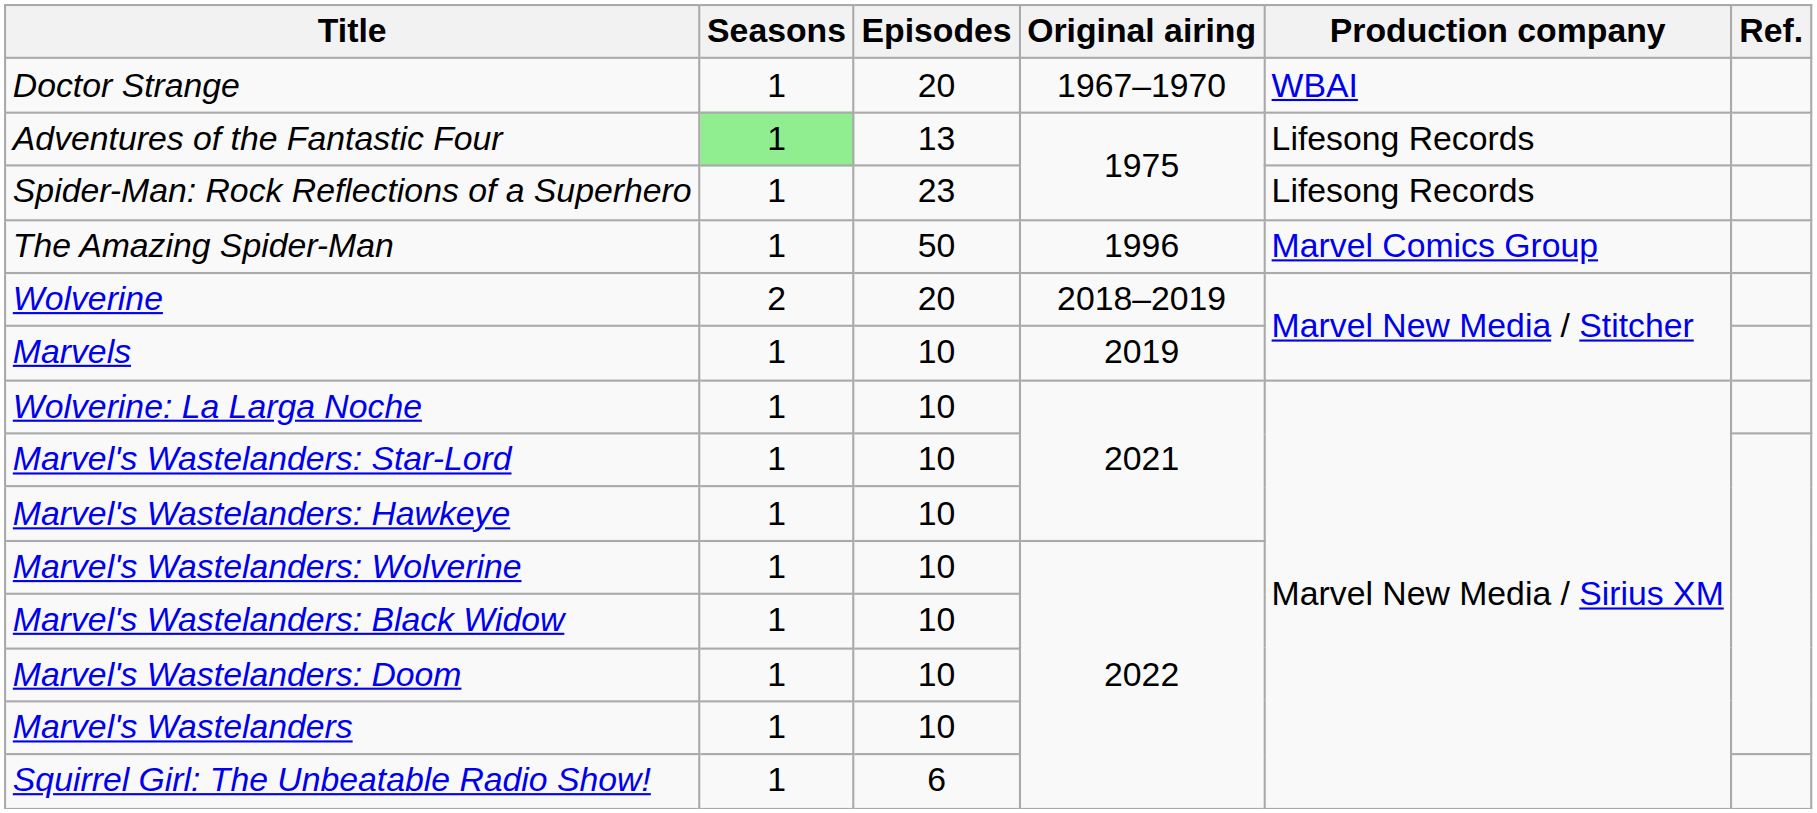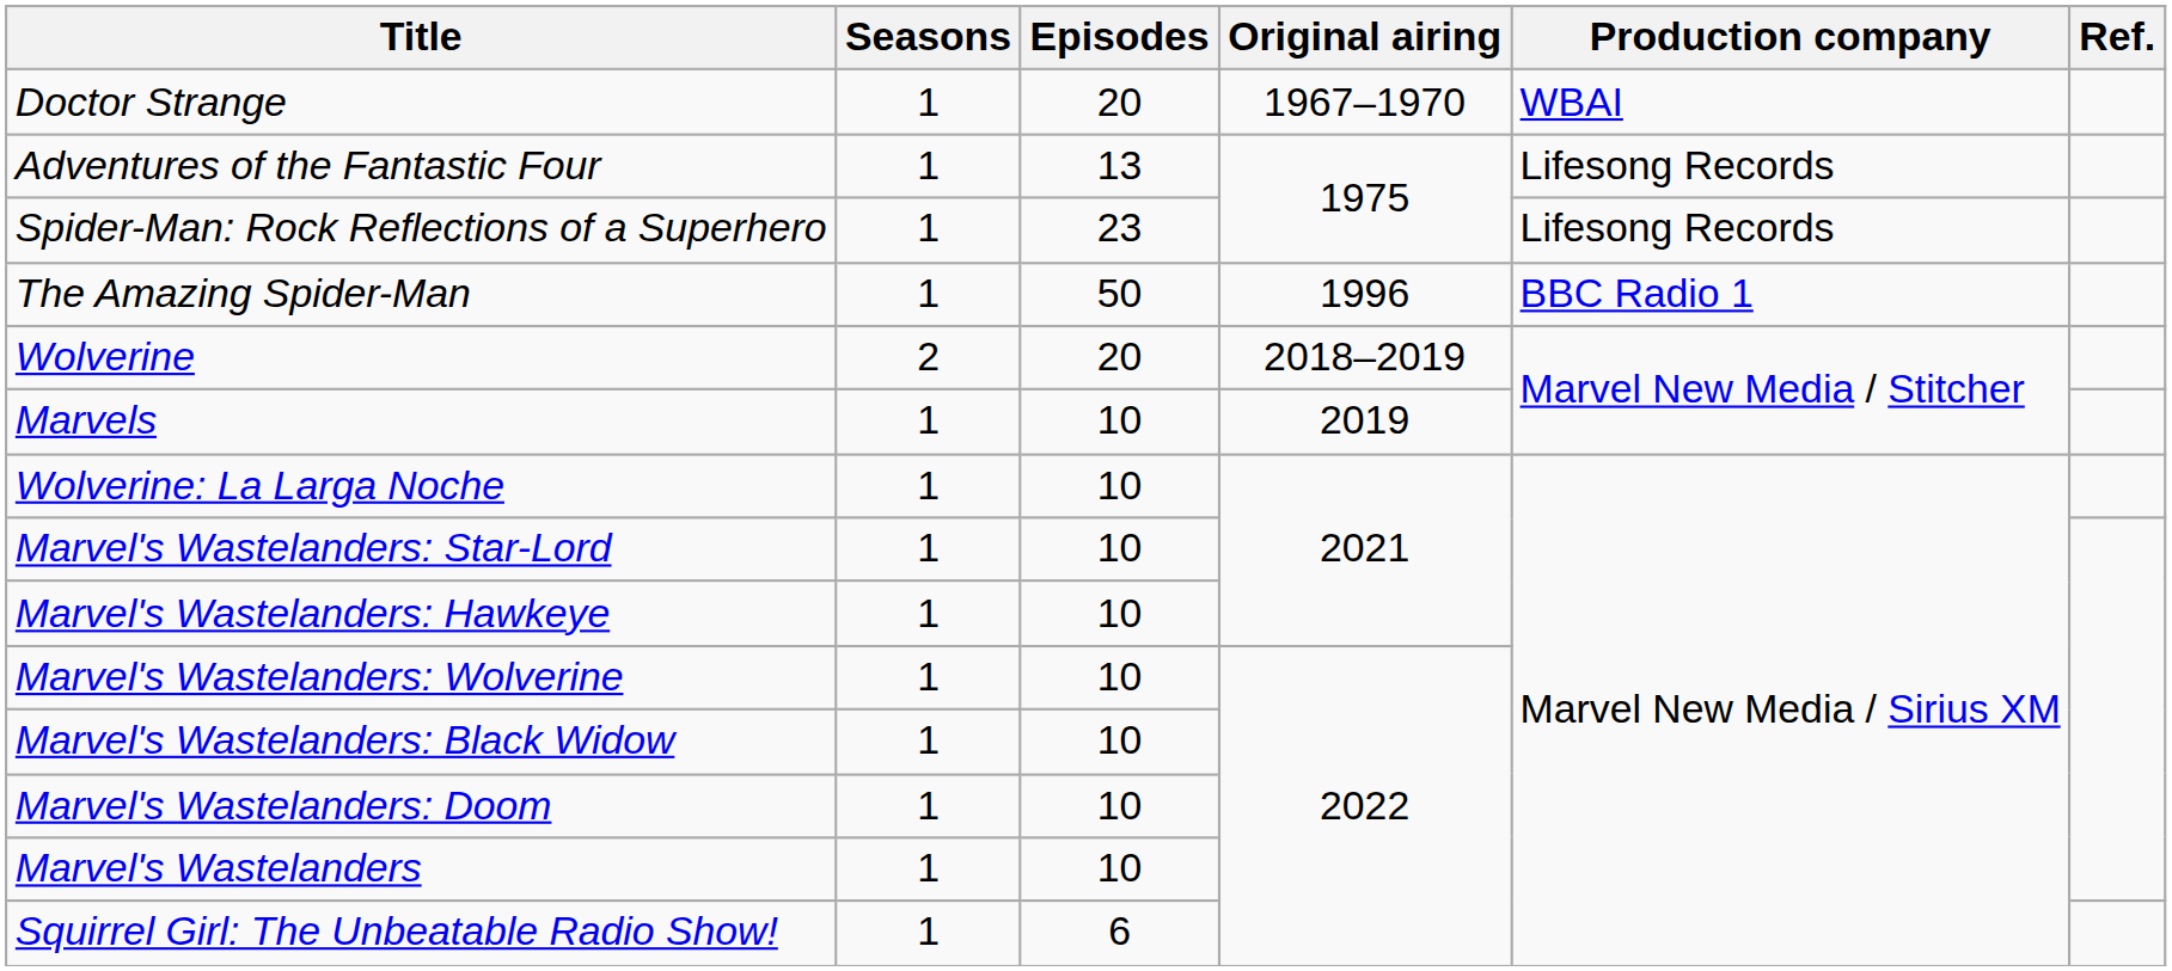Adventures of the Fantastic Four | Seasons: lightgreen background -> no background
The Amazing Spider-Man | Production company: Marvel Comics Group -> BBC Radio 1
